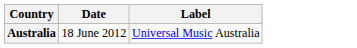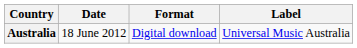+ column: Format | Digital download
